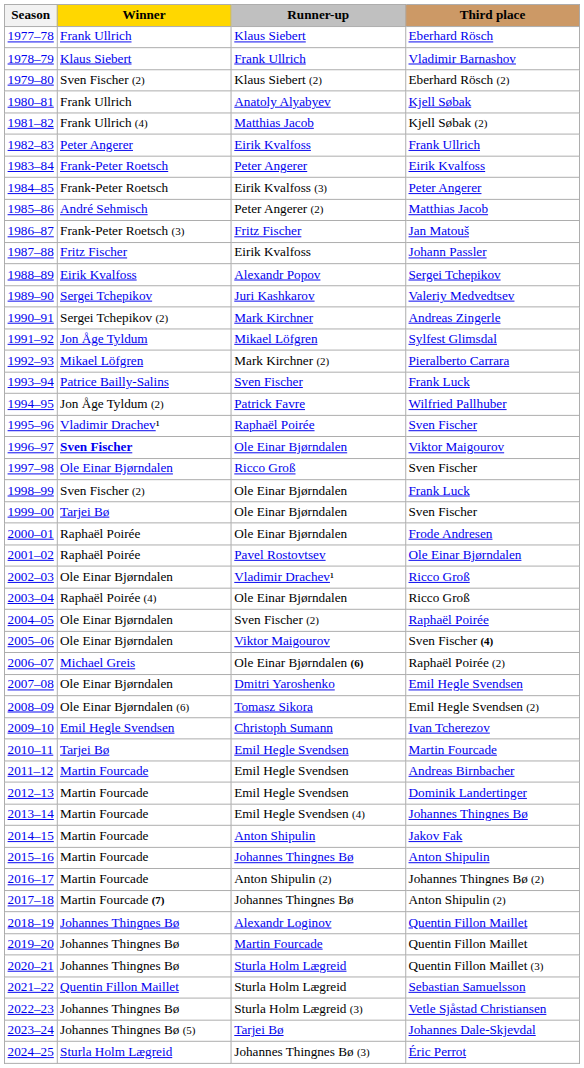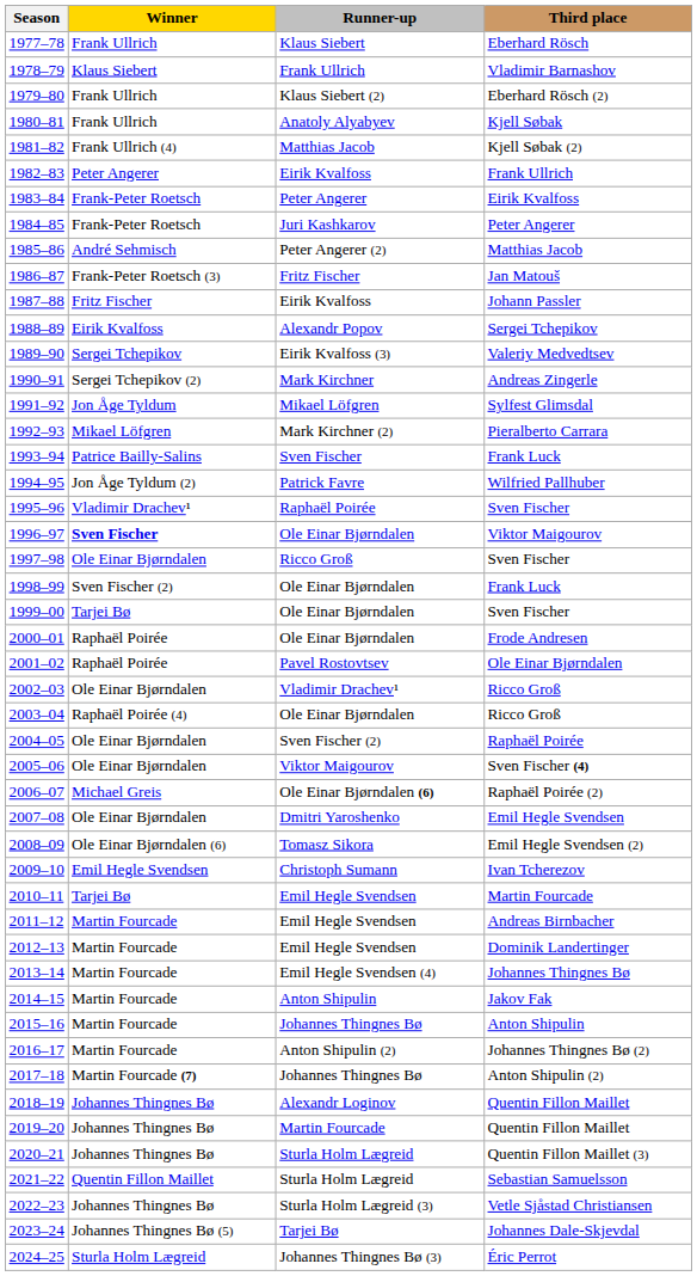1979–80 | Winner: Sven Fischer (2) -> Frank Ullrich
1984–85 | Runner-up: Eirik Kvalfoss (3) -> Juri Kashkarov
1989–90 | Runner-up: Juri Kashkarov -> Eirik Kvalfoss (3)
